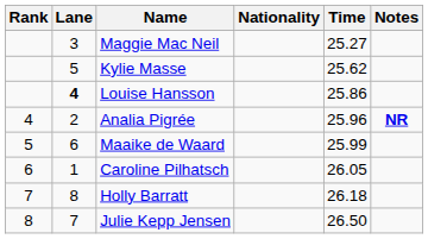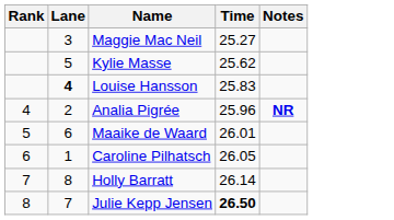- column: Nationality
Louise Hansson | Time: 25.86 -> 25.83
Maaike de Waard | Time: 25.99 -> 26.01
Holly Barratt | Time: 26.18 -> 26.14
Julie Kepp Jensen | Time: normal -> bold
